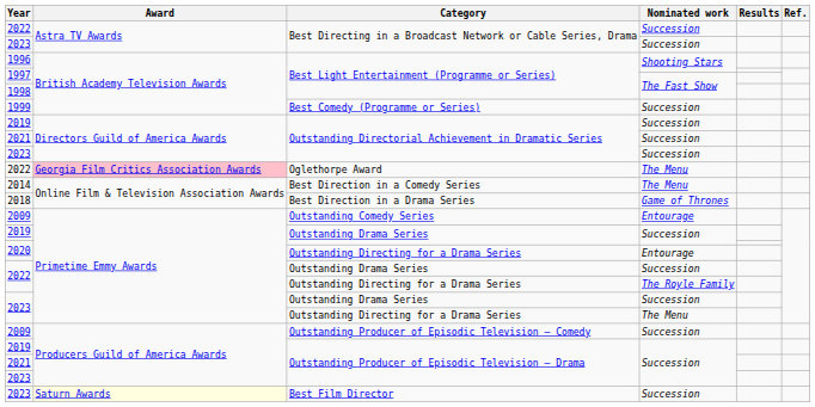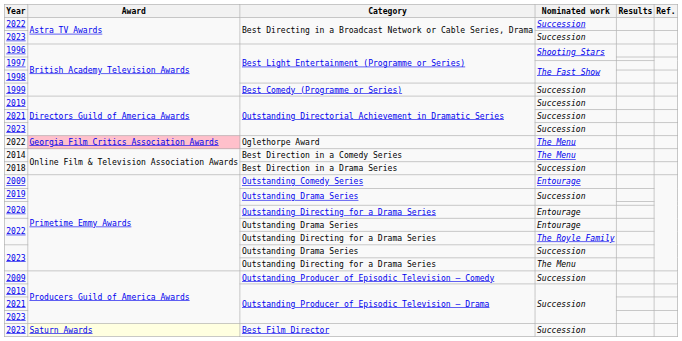Best Direction in a Drama Series | Nominated work: Game of Thrones -> Succession
2022 / Outstanding Drama Series | Nominated work: Succession -> Entourage
